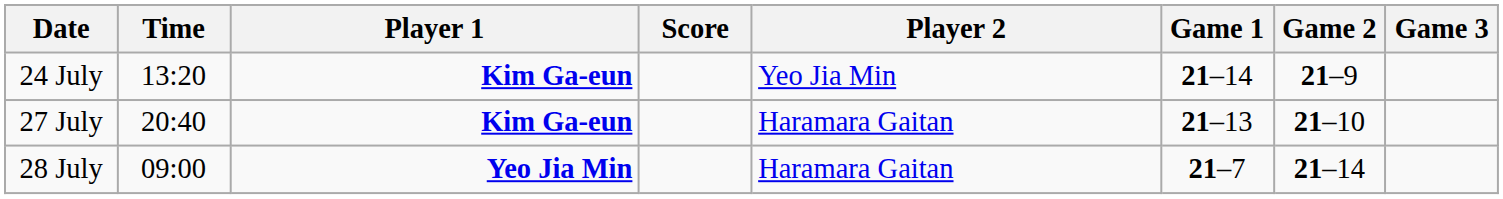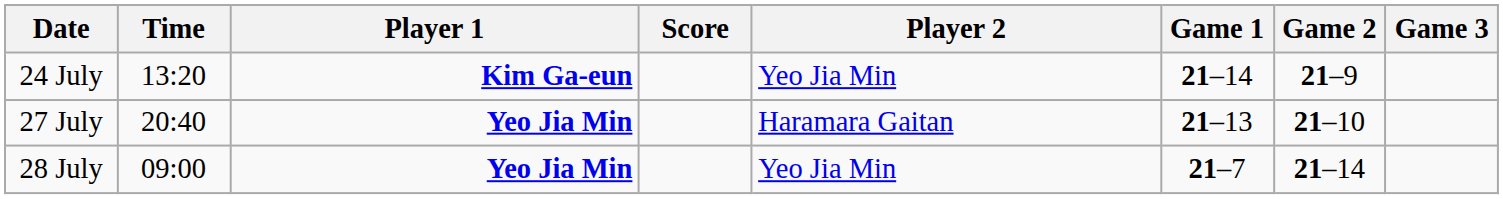27 July | Player 1: Kim Ga-eun -> Yeo Jia Min
28 July | Player 2: Haramara Gaitan -> Yeo Jia Min
